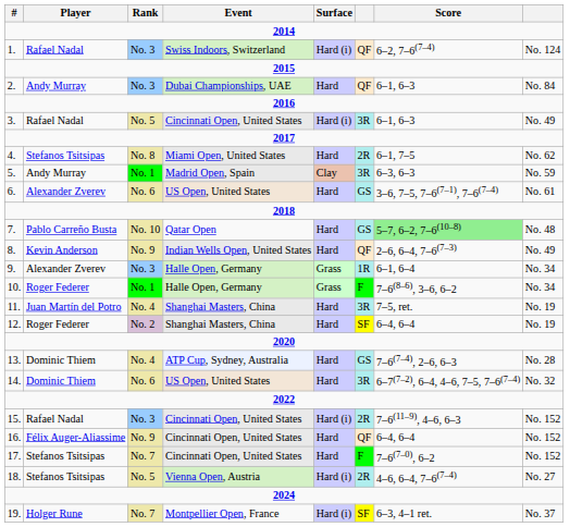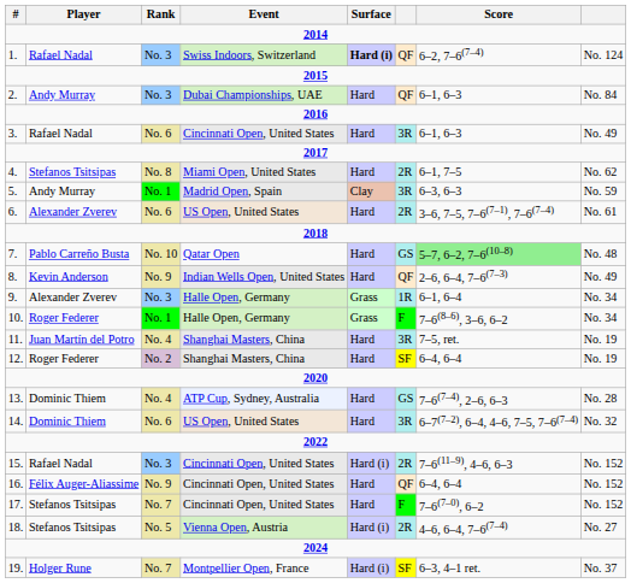1. | Surface: normal -> bold
3. | Rank: No. 5 -> No. 6
3. | Surface: Hard (i) -> Hard
6. | column 6: GS -> 2R
